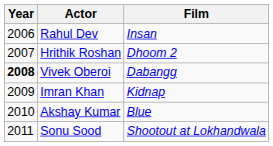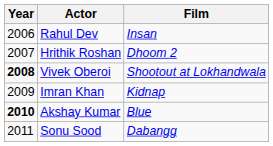Vivek Oberoi | Film: Dabangg -> Shootout at Lokhandwala
Akshay Kumar | Year: normal -> bold
Sonu Sood | Film: Shootout at Lokhandwala -> Dabangg
